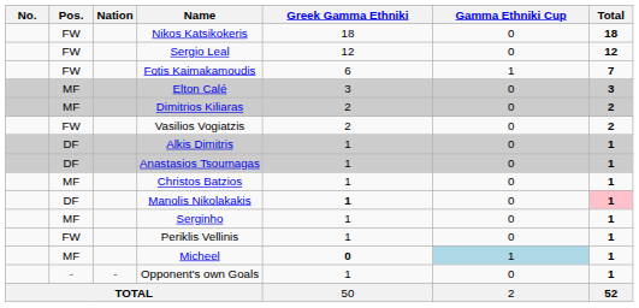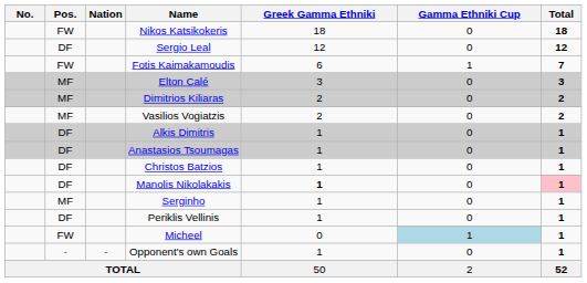Sergio Leal | Pos.: FW -> DF
Vasilios Vogiatzis | Pos.: FW -> MF
Christos Batzios | Pos.: MF -> DF
Periklis Vellinis | Pos.: FW -> DF
Micheel | Pos.: MF -> FW
Micheel | Greek Gamma Ethniki: bold -> normal
